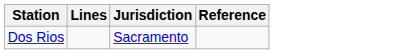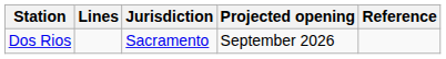+ column: Projected opening | September 2026
